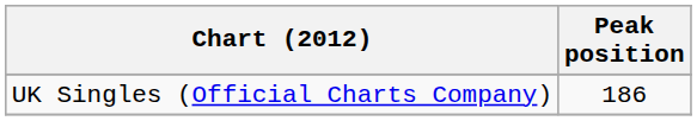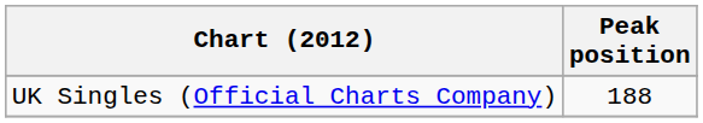UK Singles (Official Charts Company) | Peak position: 186 -> 188
